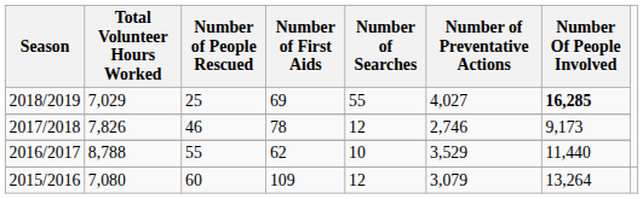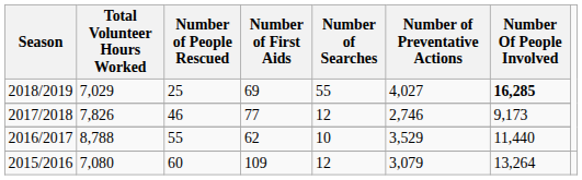2017/2018 | Number of First Aids: 78 -> 77
